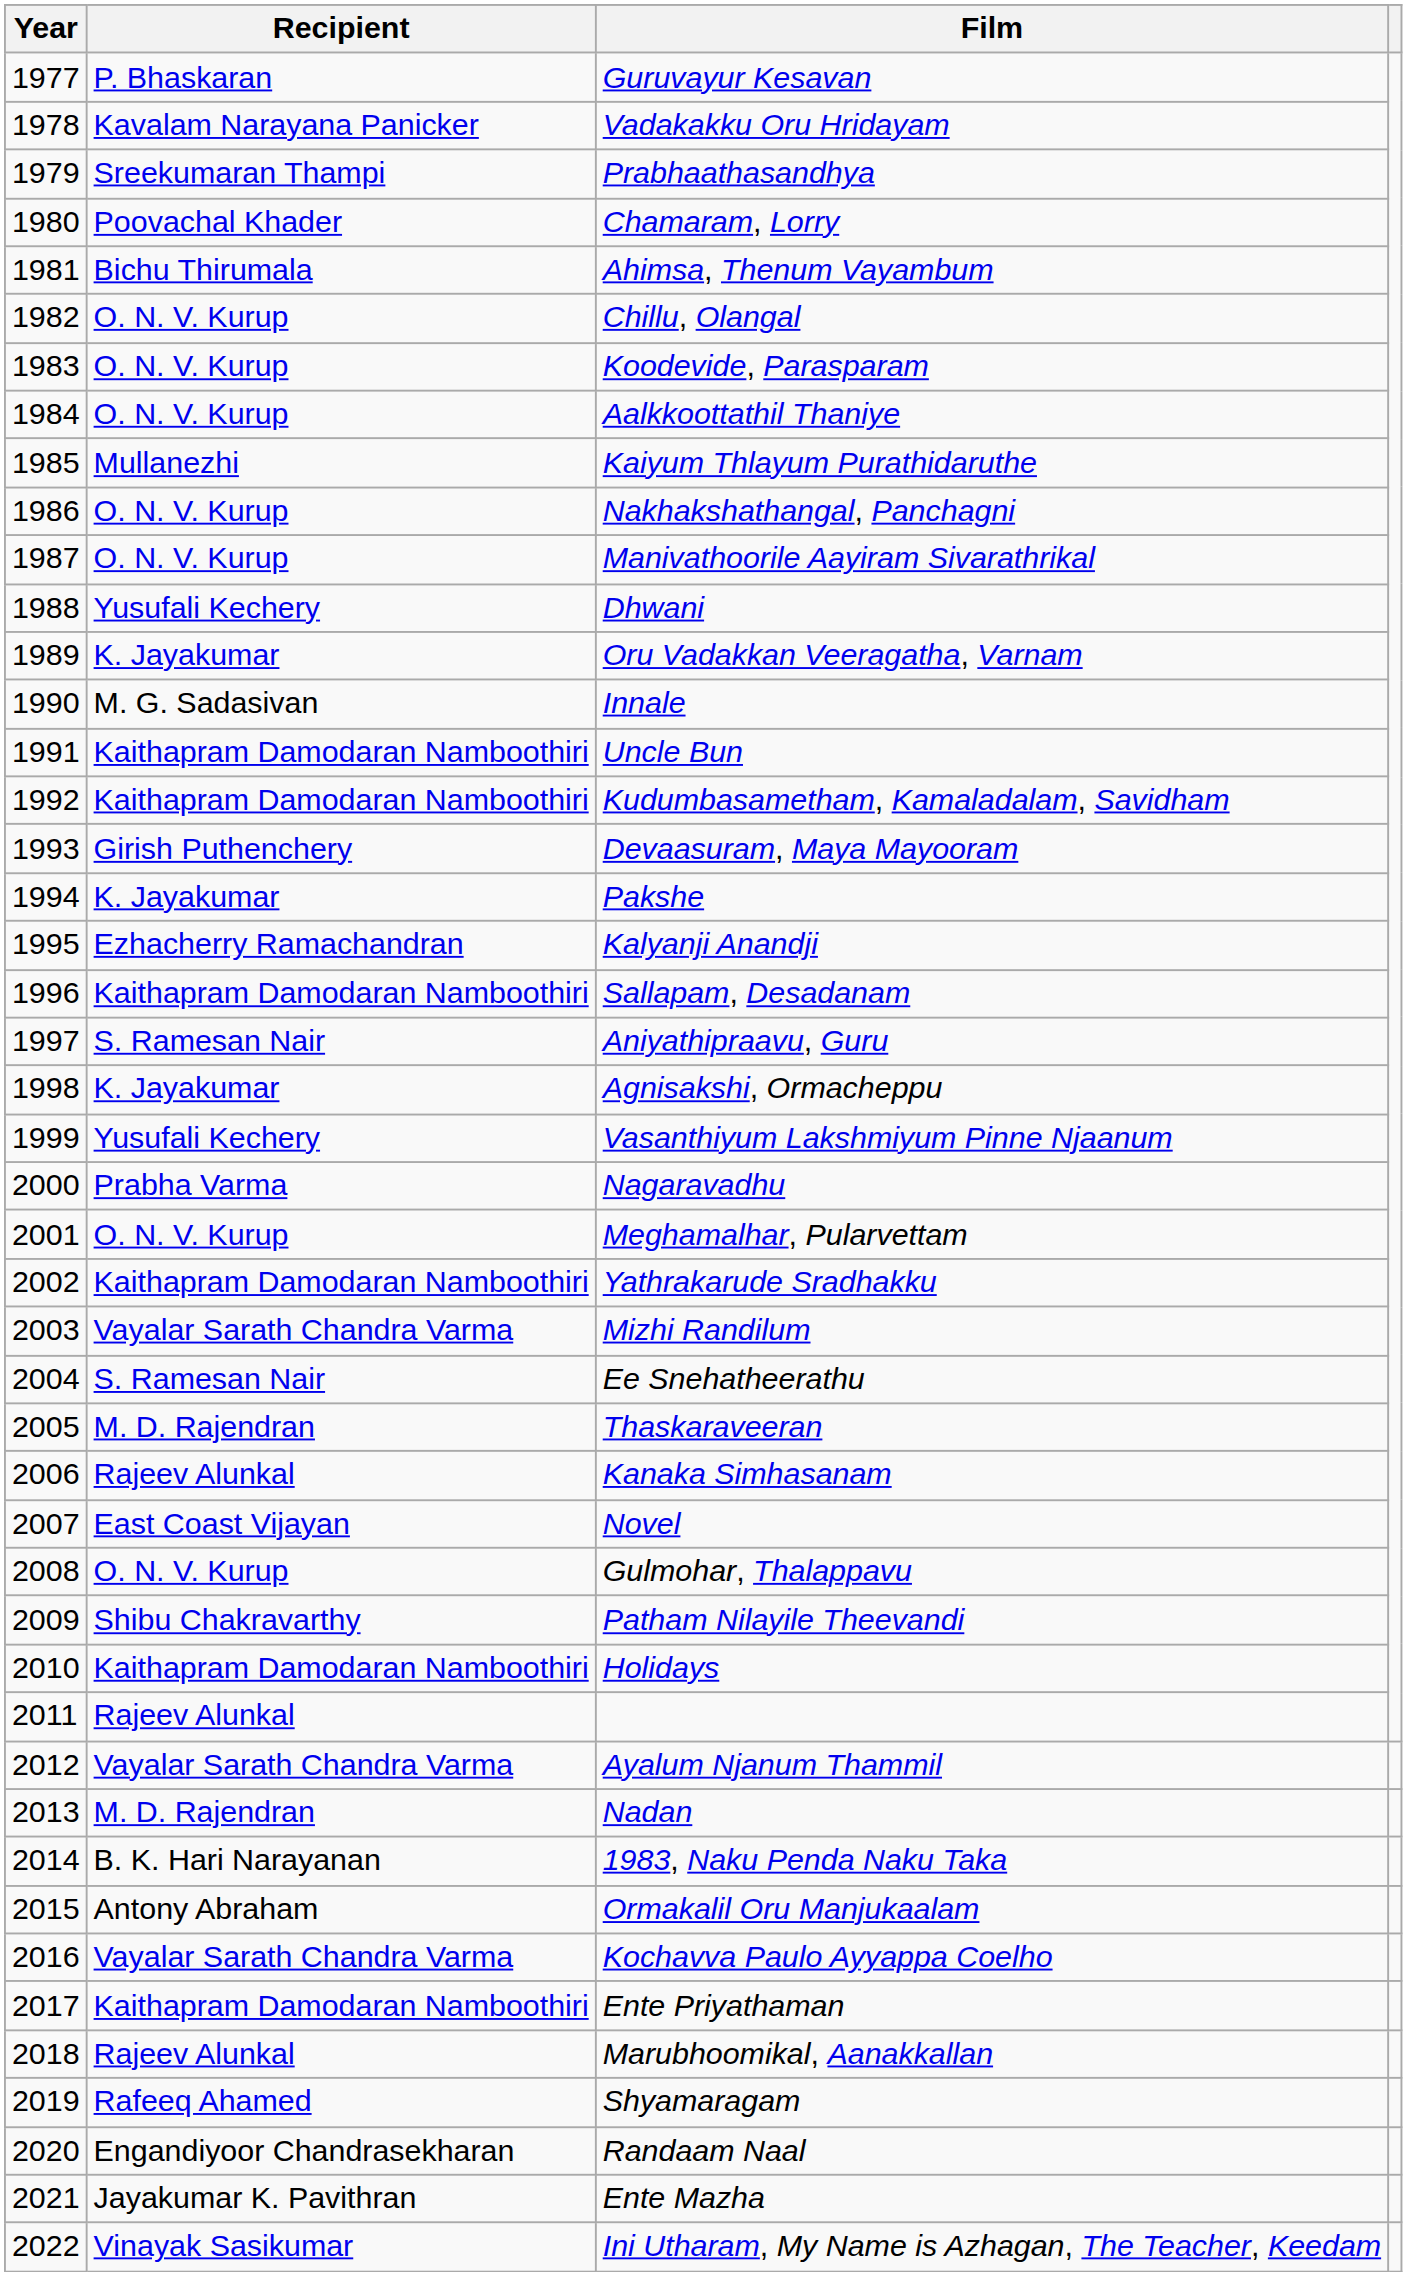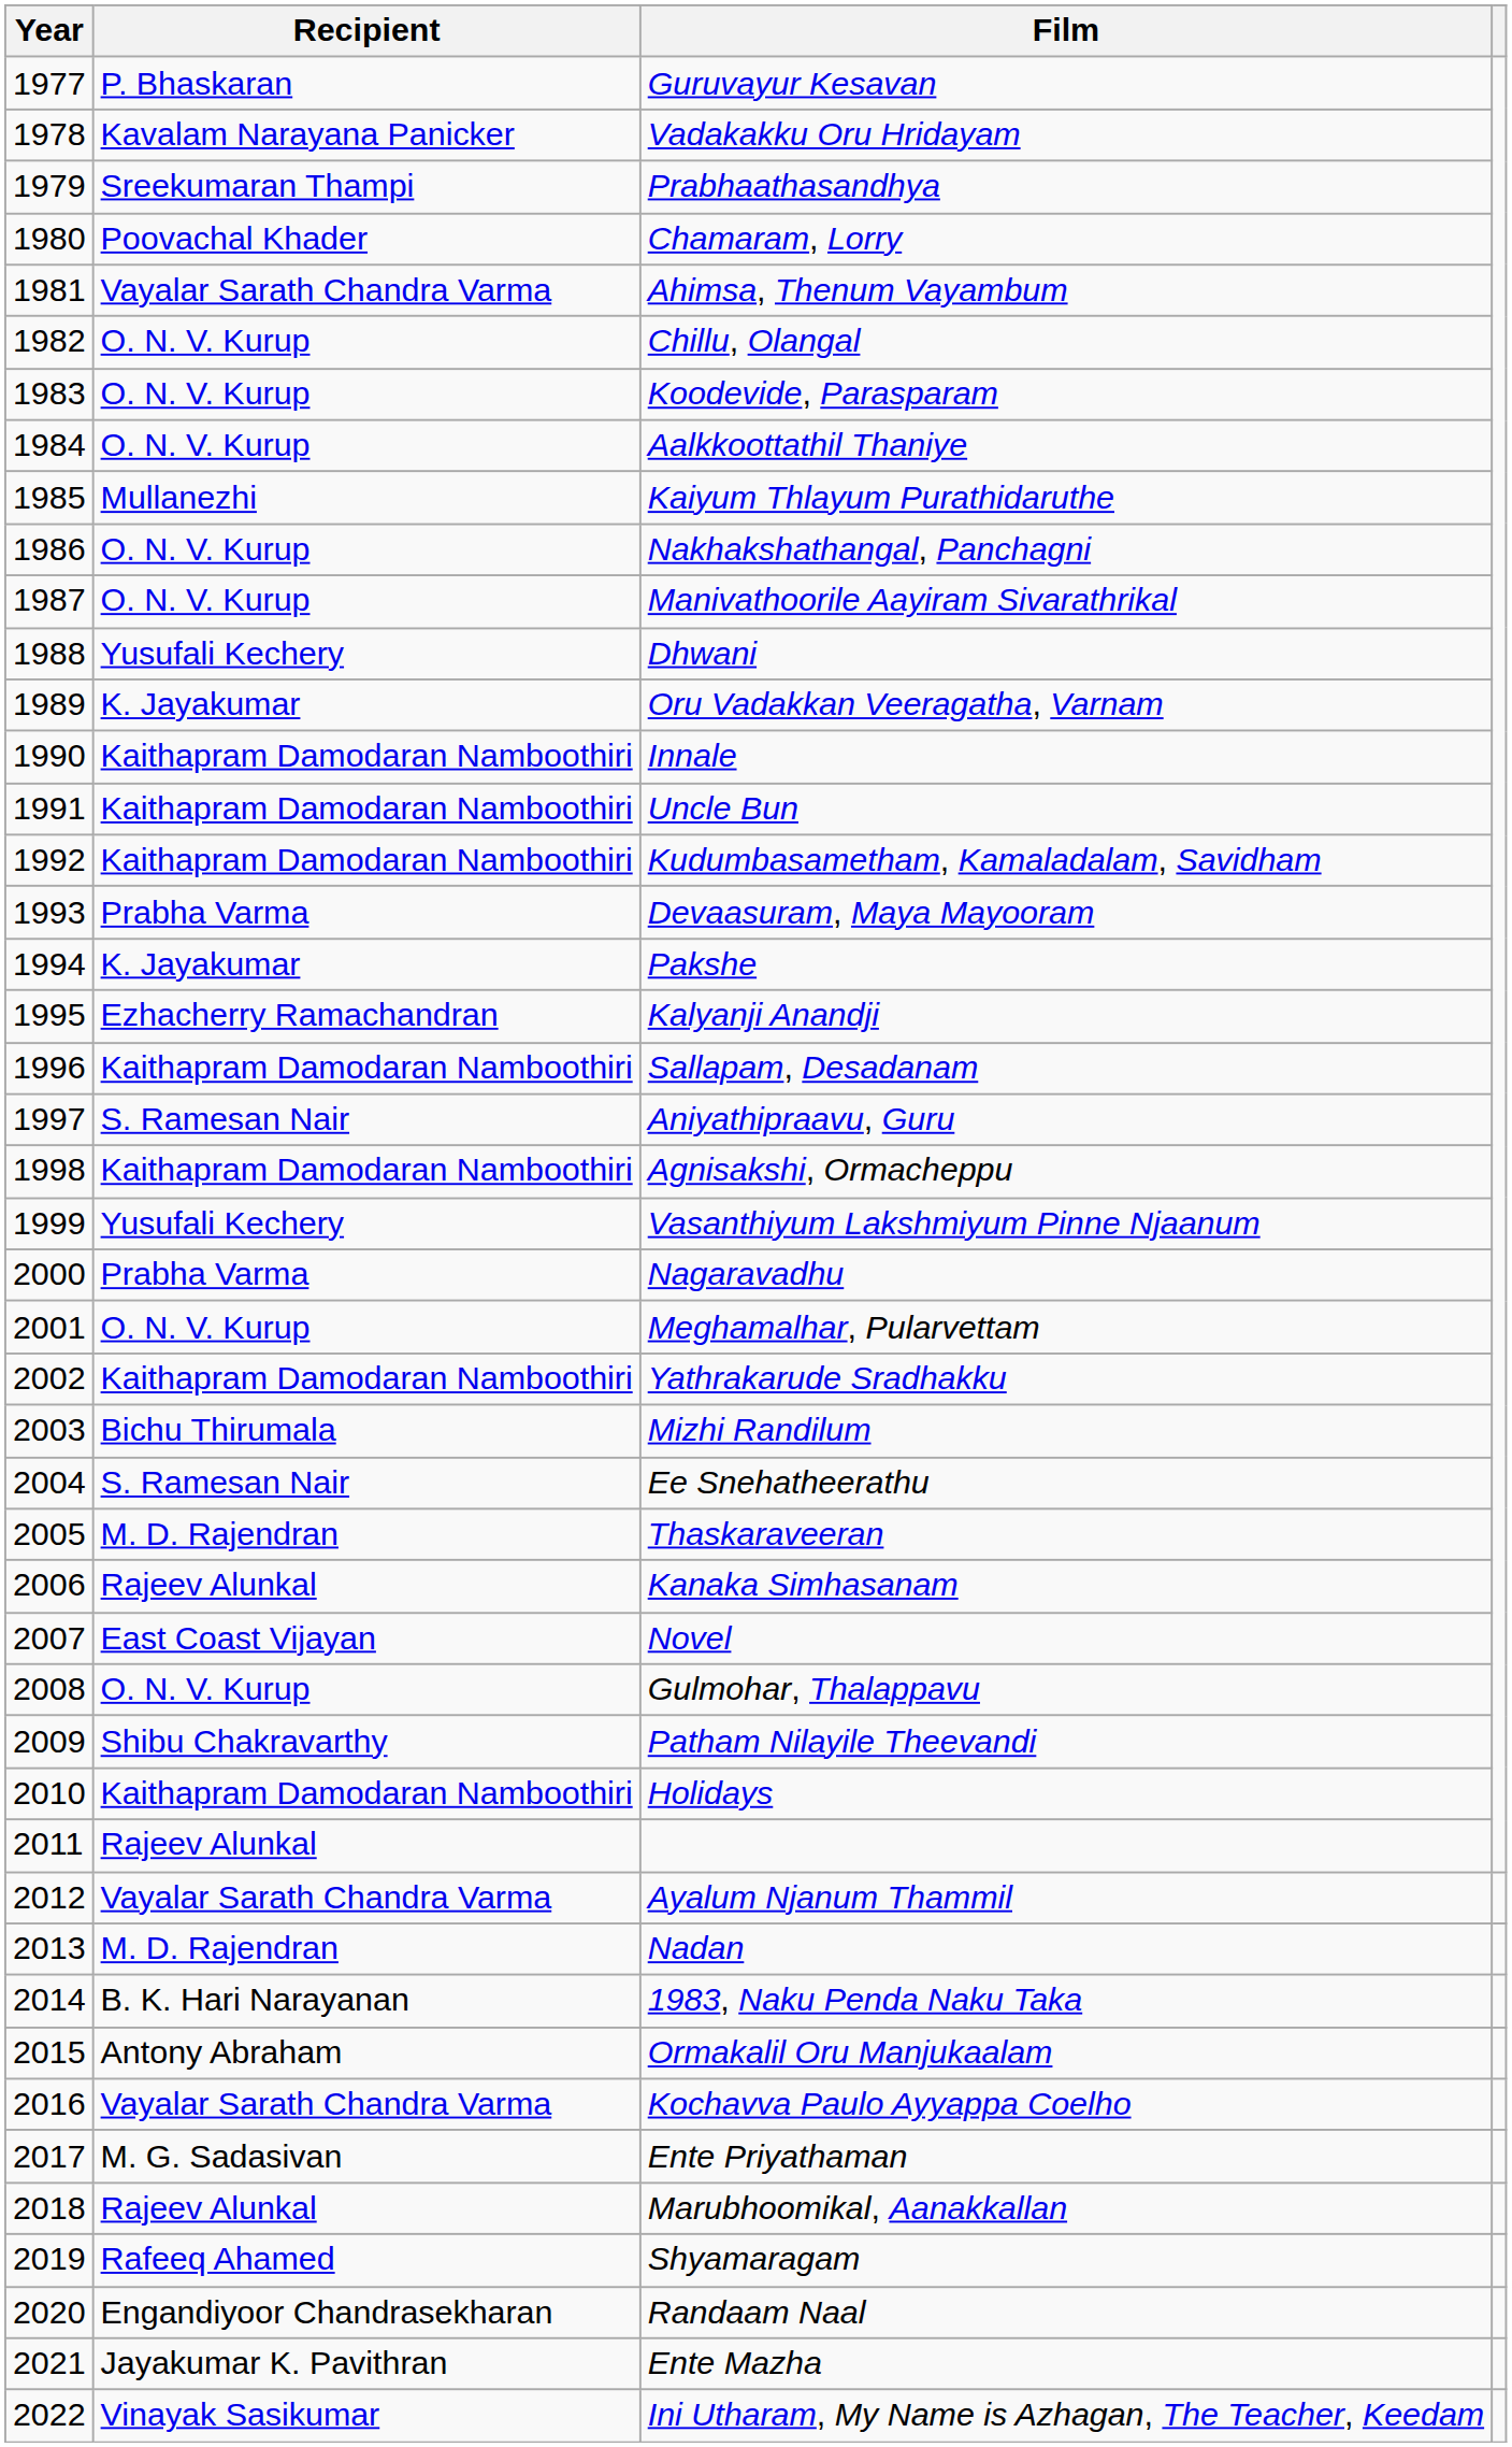Ahimsa, Thenum Vayambum | Recipient: Bichu Thirumala -> Vayalar Sarath Chandra Varma
Innale | Recipient: M. G. Sadasivan -> Kaithapram Damodaran Namboothiri
Devaasuram, Maya Mayooram | Recipient: Girish Puthenchery -> Prabha Varma
Agnisakshi, Ormacheppu | Recipient: K. Jayakumar -> Kaithapram Damodaran Namboothiri
Mizhi Randilum | Recipient: Vayalar Sarath Chandra Varma -> Bichu Thirumala
Ente Priyathaman | Recipient: Kaithapram Damodaran Namboothiri -> M. G. Sadasivan
